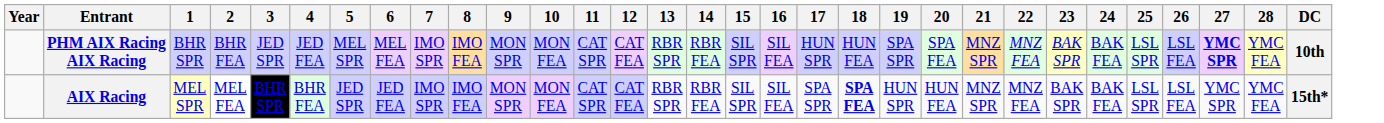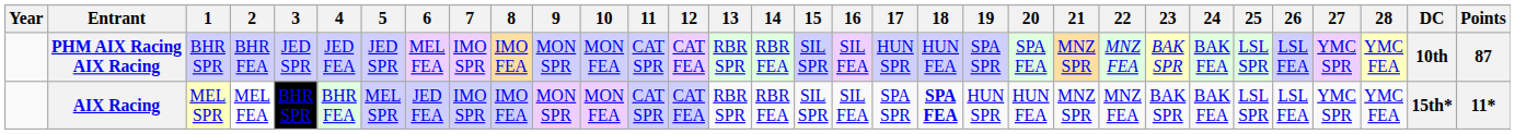+ column: Points | 87 | 11*
PHM AIX Racing AIX Racing | 5: MEL SPR -> JED SPR
PHM AIX Racing AIX Racing | 27: bold -> normal
AIX Racing | 5: JED SPR -> MEL SPR
